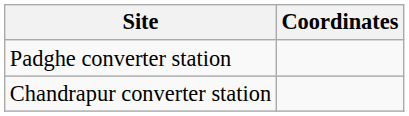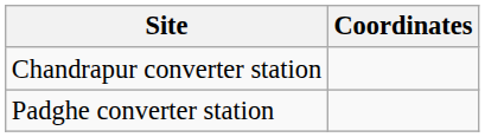rows swapped: Chandrapur converter station <-> Padghe converter station
